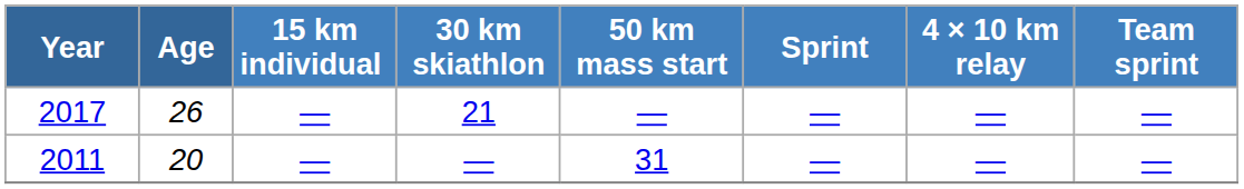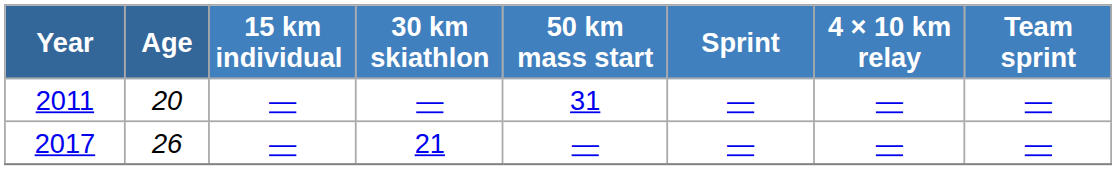rows swapped: 2011 <-> 2017
